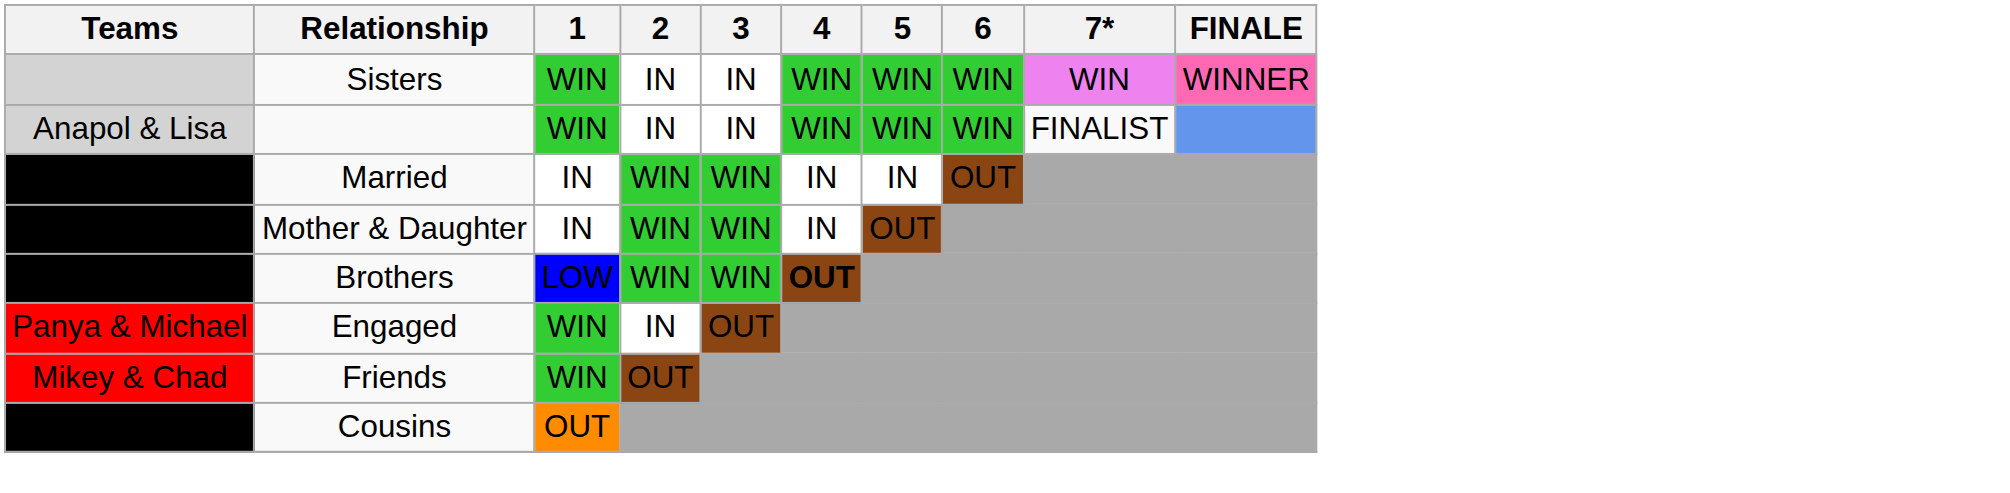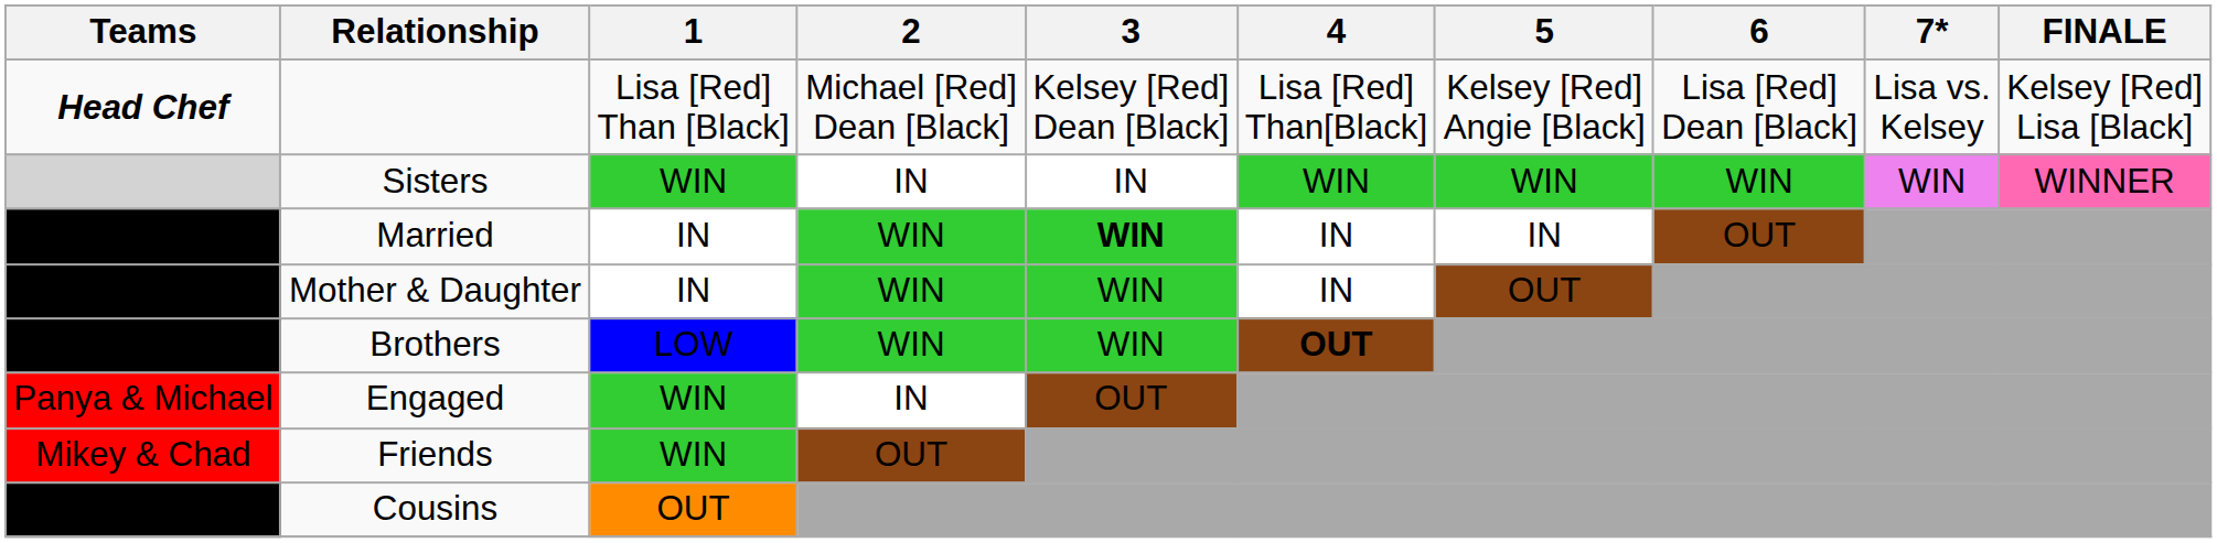+ row: Head Chef | Lisa [Red] Than [Black] | Michael [Red] Dean [Black] | Kelsey [Red] Dean [Black] | Lisa [Red] Than[Black] | Kelsey [Red] Angie [Black] | Lisa [Red] Dean [Black] | Lisa vs. Kelsey | Kelsey [Red] Lisa [Black]
- row: Anapol & Lisa | WIN | IN | IN | WIN | WIN | WIN | FINALIST
Dean & Shari | 3: normal -> bold
